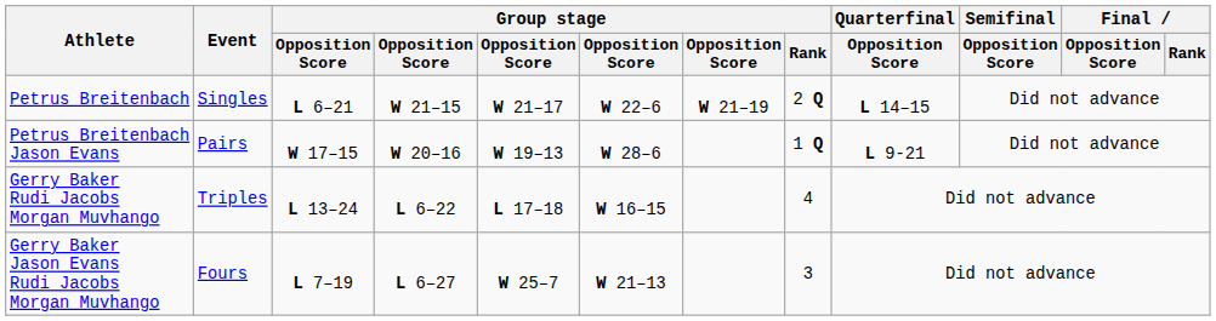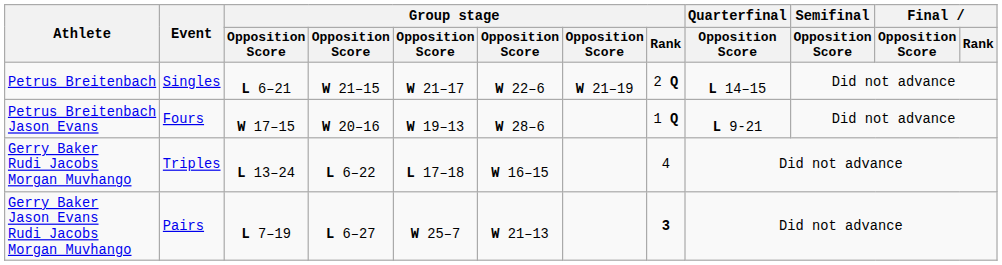Petrus Breitenbach Jason Evans | Event: Pairs -> Fours
Gerry Baker Jason Evans Rudi Jacobs Morgan Muvhango | Event: Fours -> Pairs
Gerry Baker Jason Evans Rudi Jacobs Morgan Muvhango | Group stage / Rank: normal -> bold
